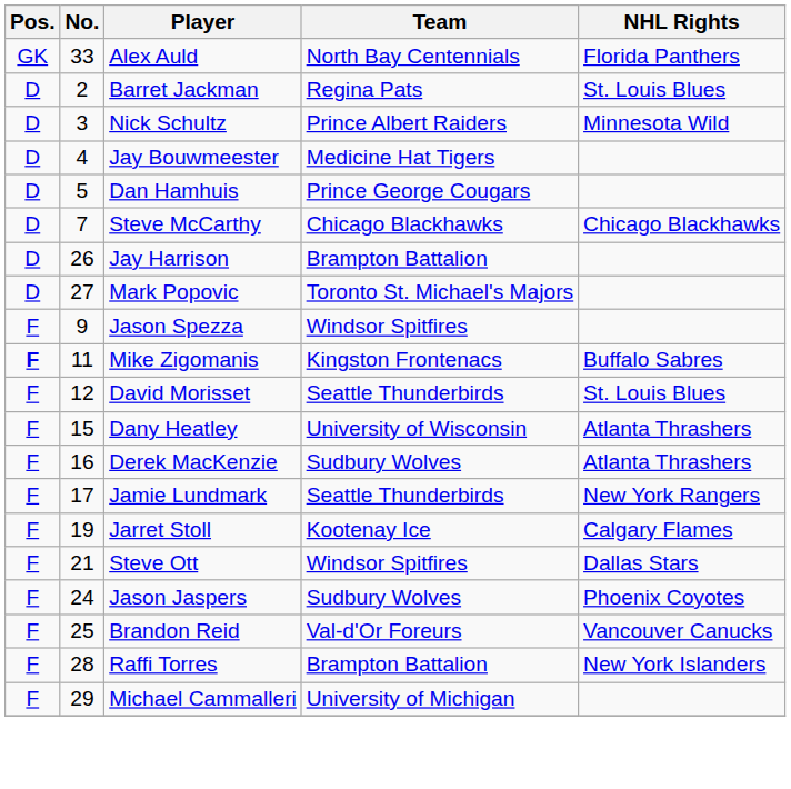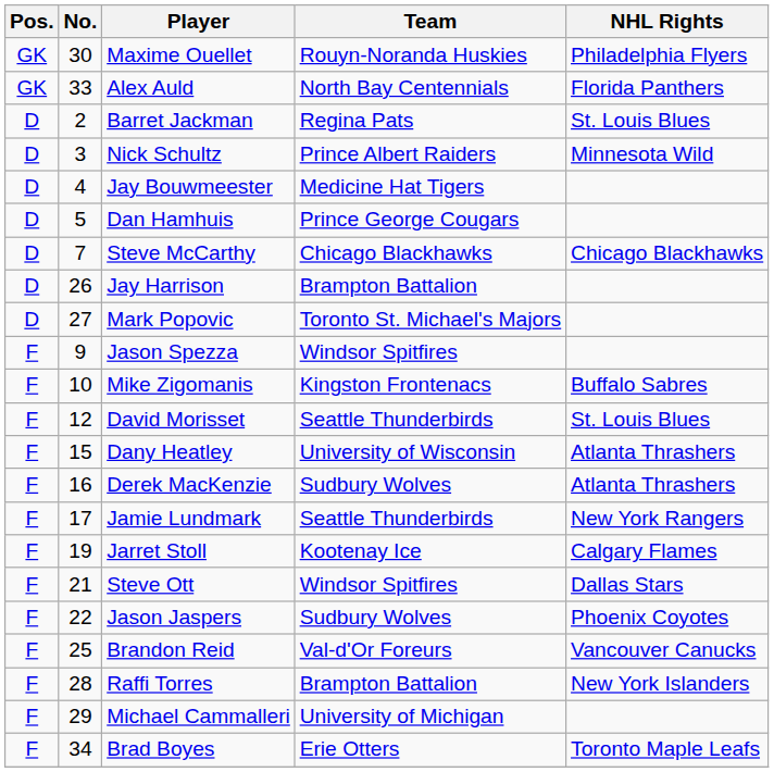+ row: GK | 30 | Maxime Ouellet | Rouyn-Noranda Huskies | Philadelphia Flyers
Mike Zigomanis | Pos.: bold -> normal
Mike Zigomanis | No.: 11 -> 10
Jason Jaspers | No.: 24 -> 22
+ row: F | 34 | Brad Boyes | Erie Otters | Toronto Maple Leafs
